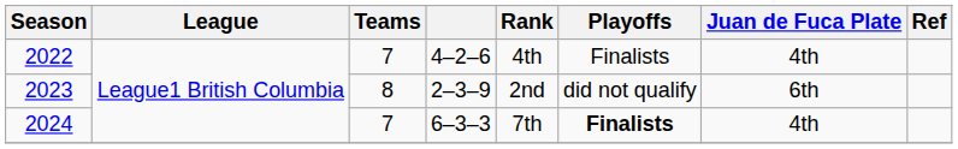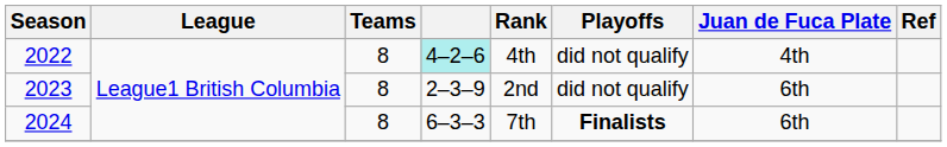2022 | Teams: 7 -> 8
2022 | column 4: no background -> paleturquoise background
2022 | Playoffs: Finalists -> did not qualify
2024 | Teams: 7 -> 8
2024 | Juan de Fuca Plate: 4th -> 6th
